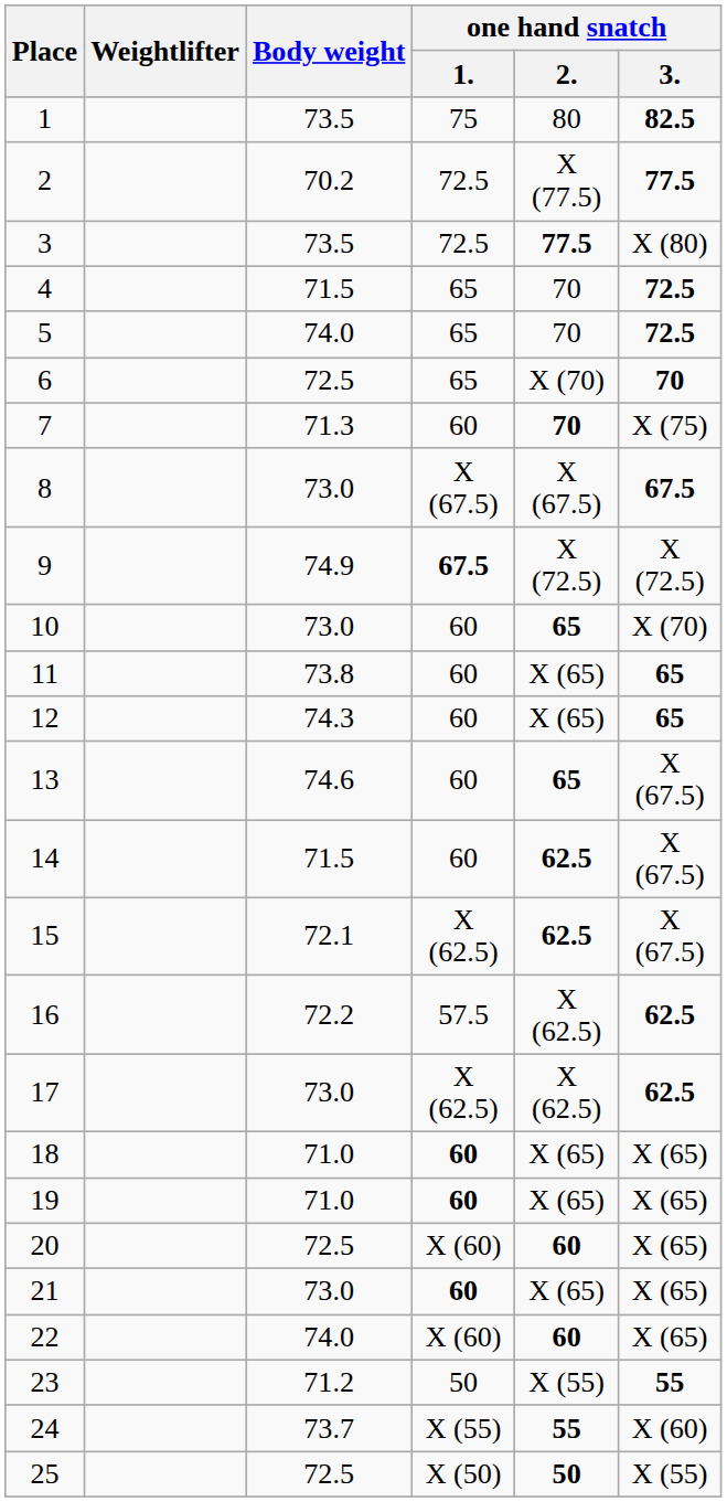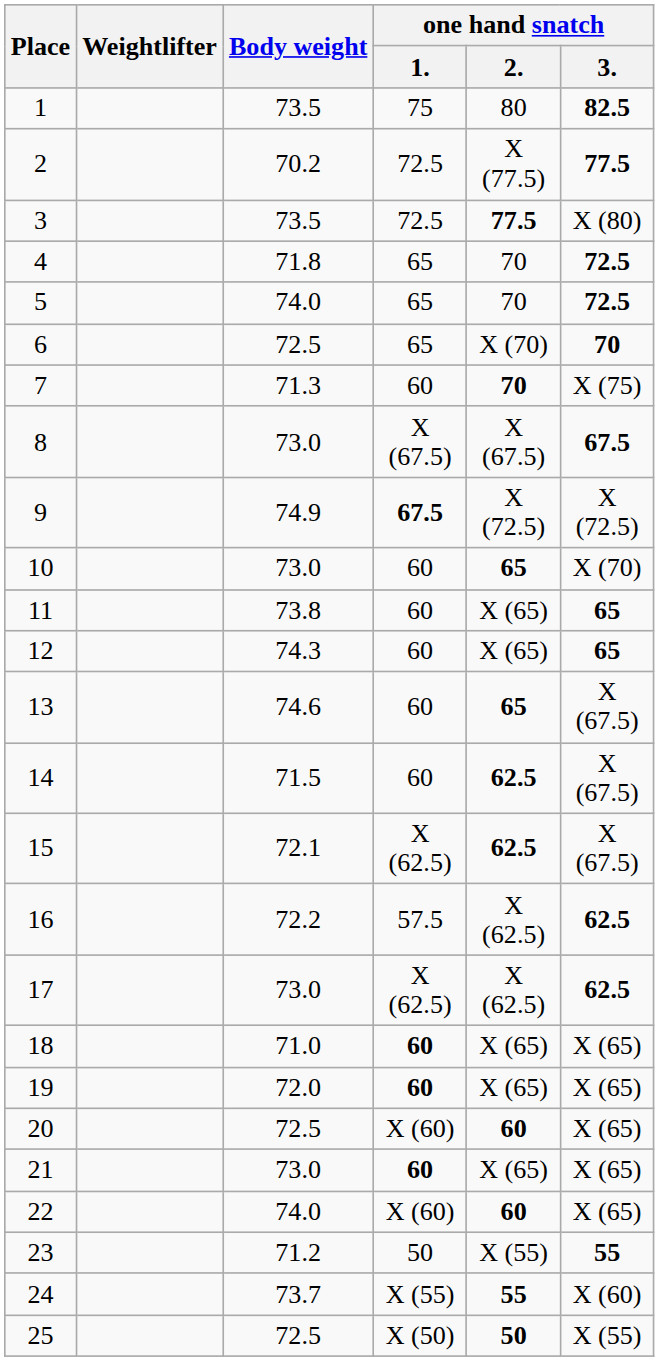4 | Body weight: 71.5 -> 71.8
19 | Body weight: 71.0 -> 72.0
